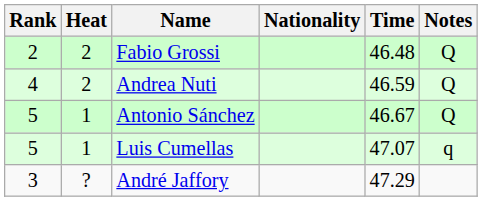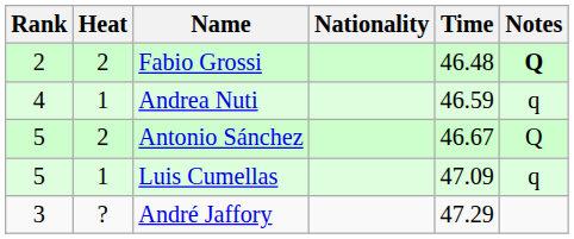Fabio Grossi | Notes: normal -> bold
Andrea Nuti | Heat: 2 -> 1
Andrea Nuti | Notes: Q -> q
Antonio Sánchez | Heat: 1 -> 2
Luis Cumellas | Time: 47.07 -> 47.09
